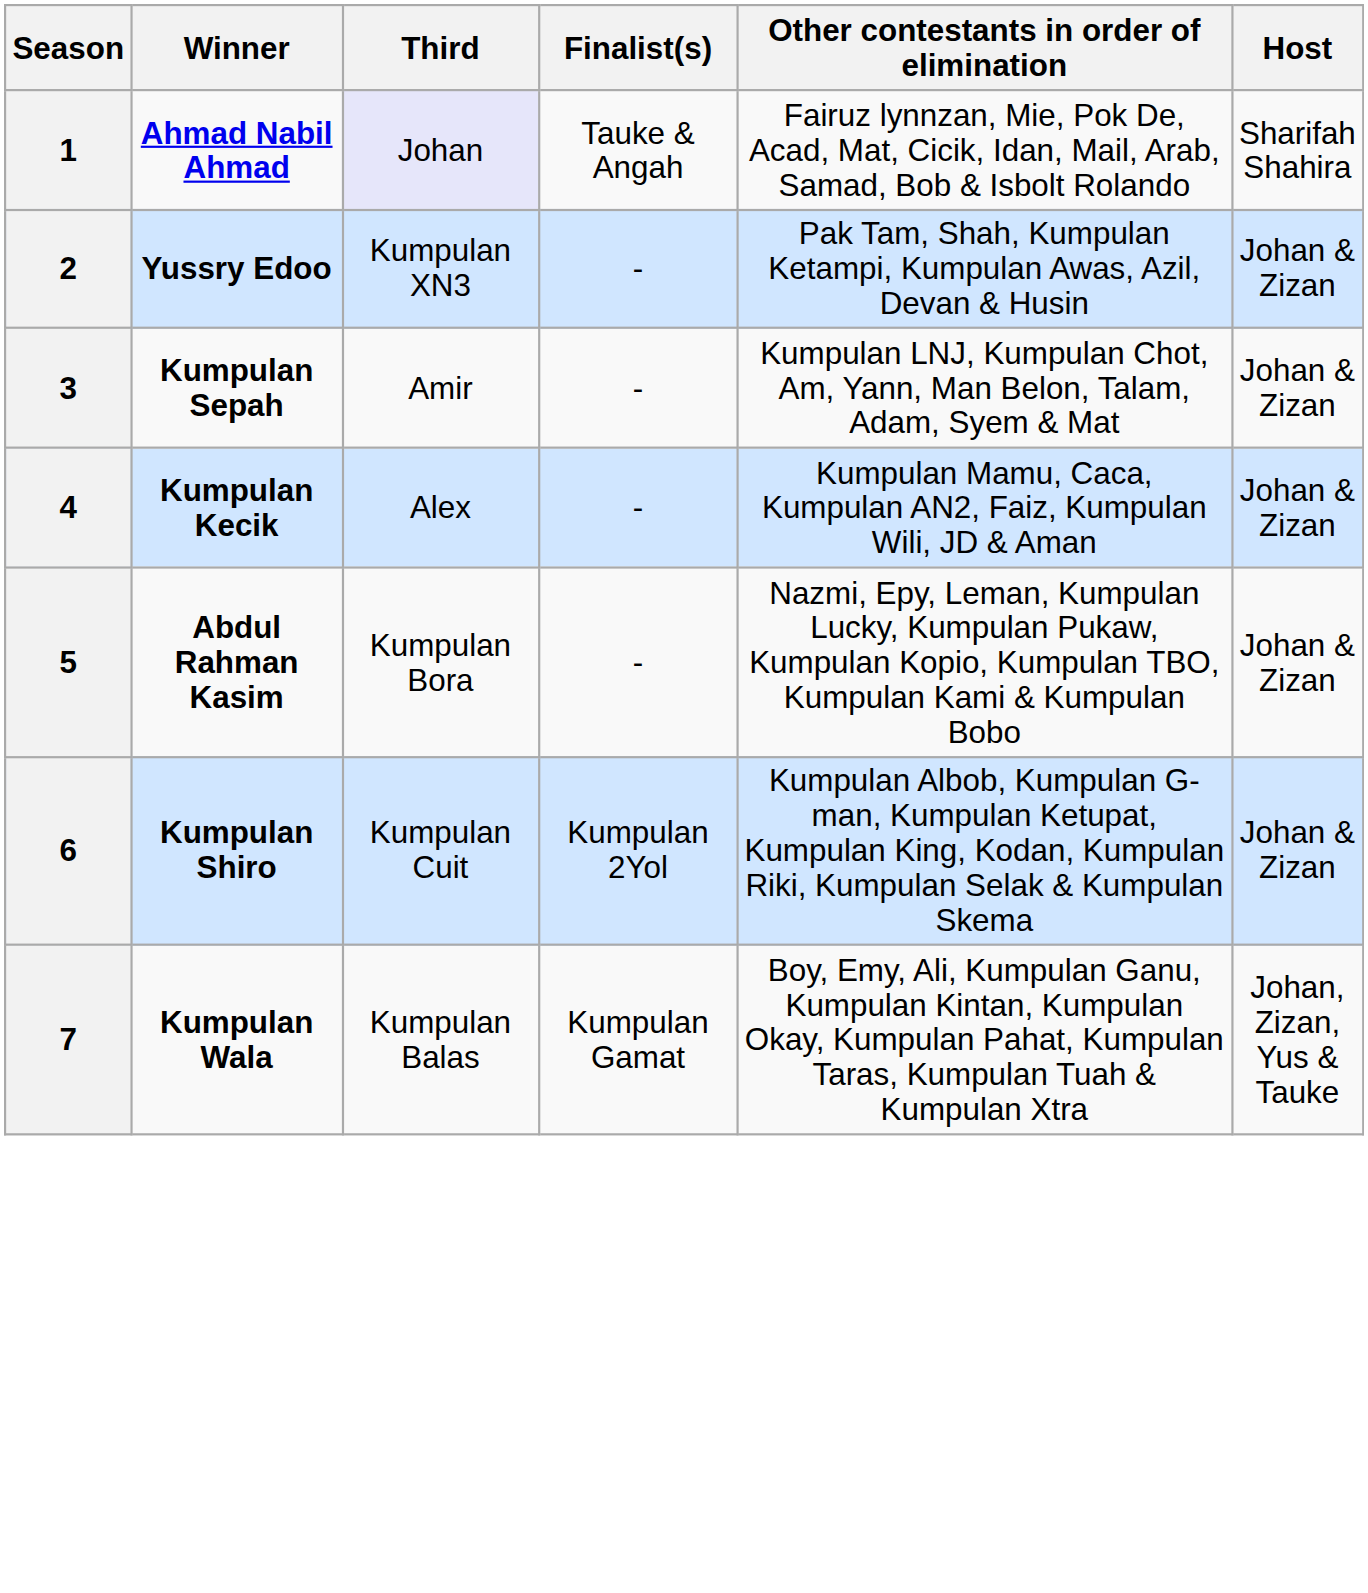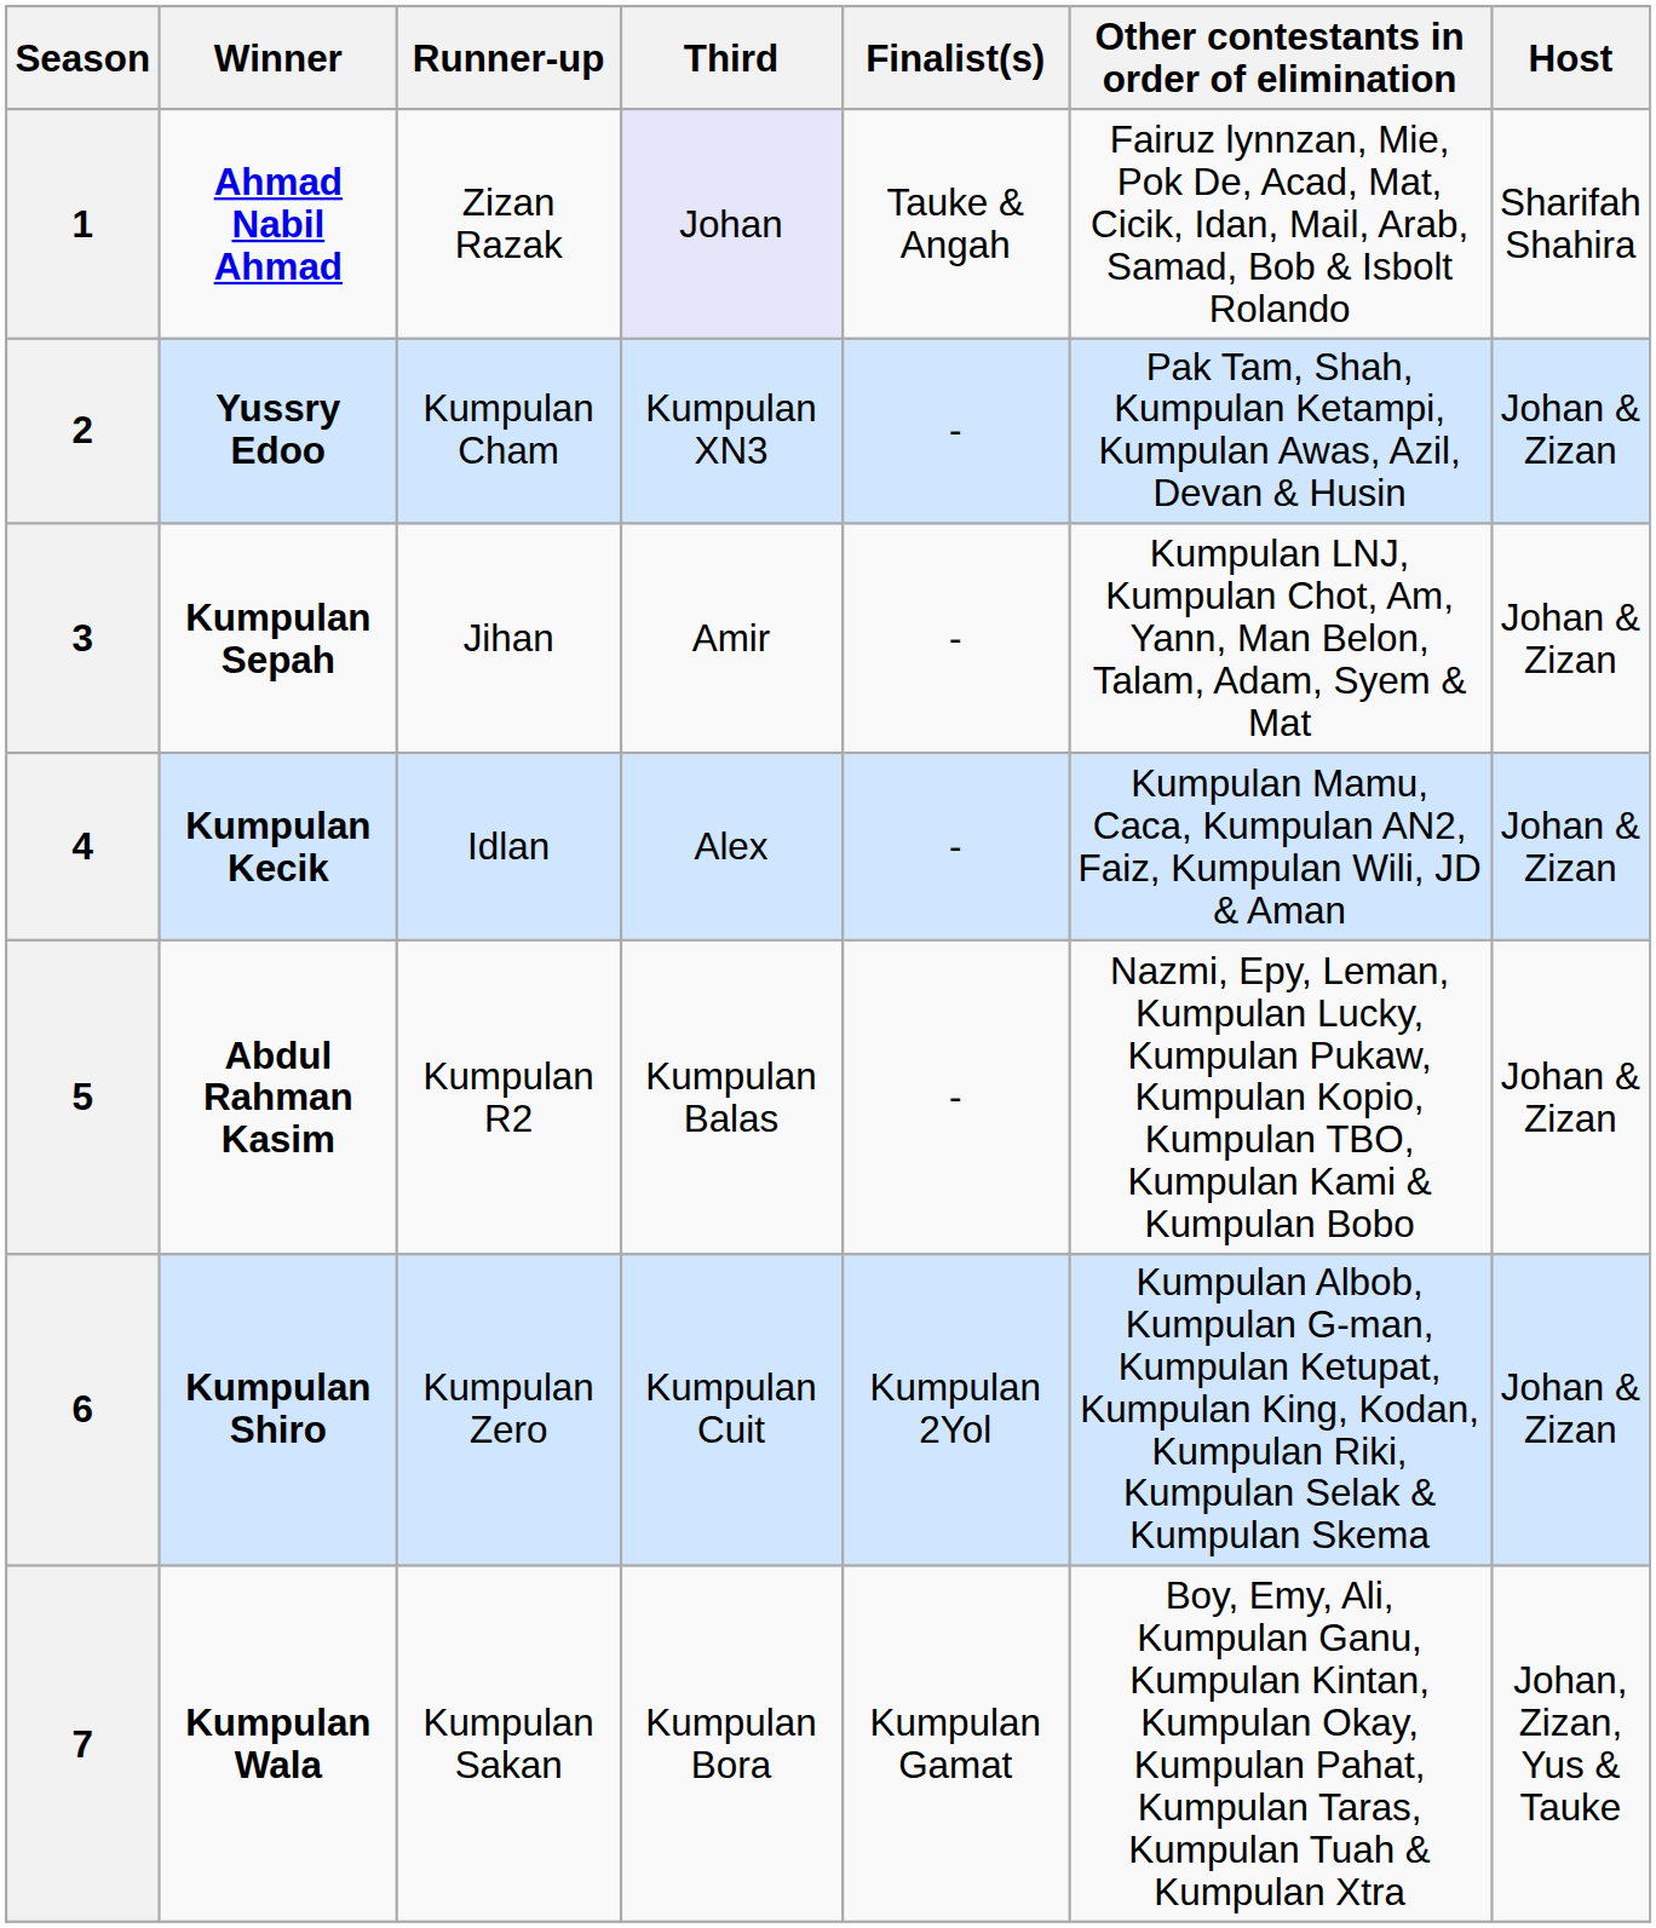+ column: Runner-up | Zizan Razak | Kumpulan Cham | Jihan | Idlan | Kumpulan R2 | Kumpulan Zero | Kumpulan Sakan
5 | Third: Kumpulan Bora -> Kumpulan Balas
7 | Third: Kumpulan Balas -> Kumpulan Bora
